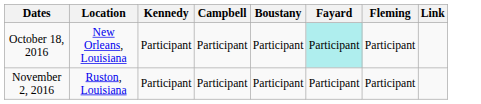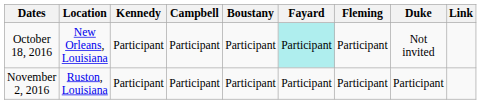+ column: Duke | Not invited | Participant
